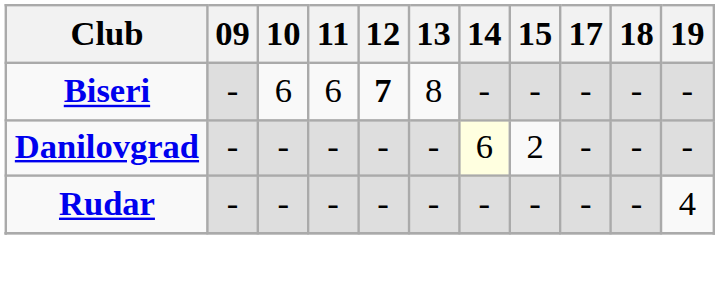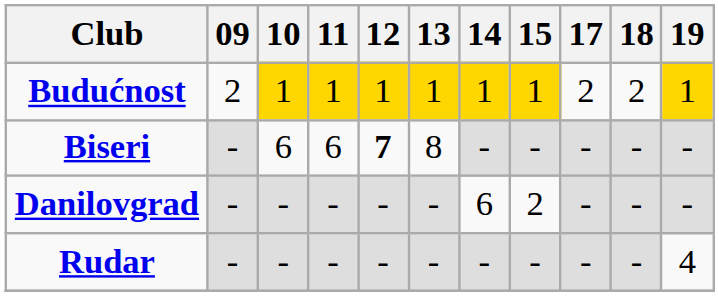+ row: Budućnost | 2 | 1 | 1 | 1 | 1 | 1 | 1 | 2 | 2 | 1
Danilovgrad | 14: lightyellow background -> no background
